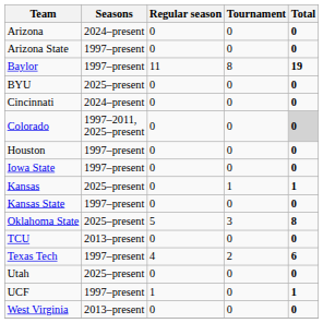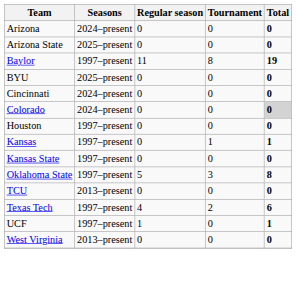Arizona State | Seasons: 1997–present -> 2025–present
Colorado | Seasons: 1997–2011, 2025–present -> 2024–present
- row: Iowa State | 1997–present | 0 | 0 | 0
Kansas | Seasons: 2025–present -> 1997–present
Oklahoma State | Seasons: 2025–present -> 1997–present
- row: Utah | 2025–present | 0 | 0 | 0
